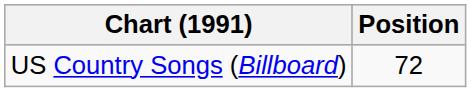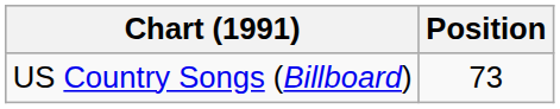US Country Songs (Billboard) | Position: 72 -> 73
